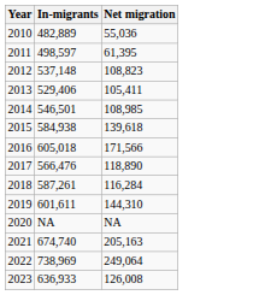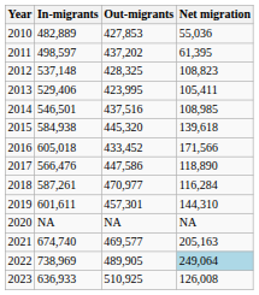+ column: Out-migrants | 427,853 | 437,202 | 428,325 | 423,995 | 437,516 | 445,320 | 433,452 | 447,586 | 470,977 | 457,301 | NA | 469,577 | 489,905 | 510,925
2022 | Net migration: no background -> lightblue background
